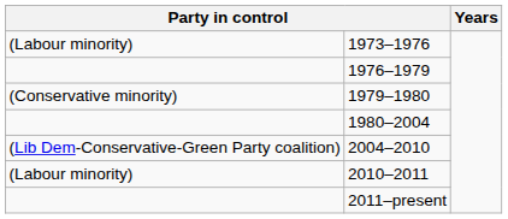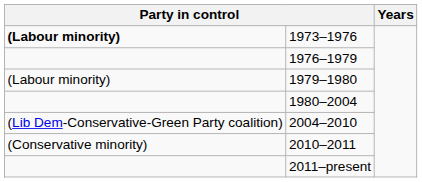1973–1976 | column 1: normal -> bold
1979–1980 | column 1: (Conservative minority) -> (Labour minority)
2010–2011 | column 1: (Labour minority) -> (Conservative minority)
